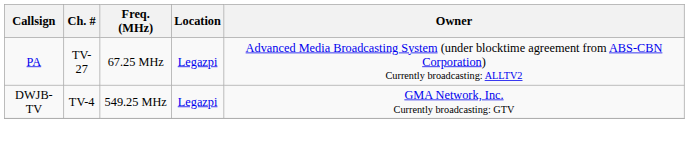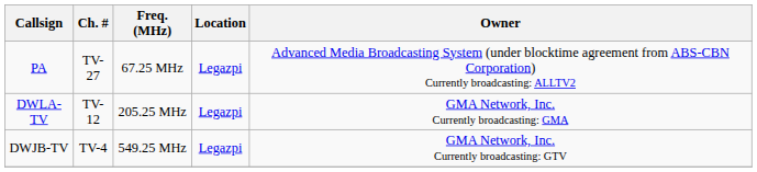+ row: DWLA-TV | TV-12 | 205.25 MHz | Legazpi | GMA Network, Inc. Currently broadcasting: GMA
